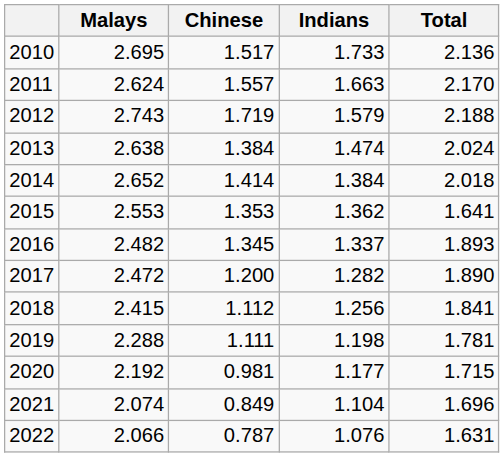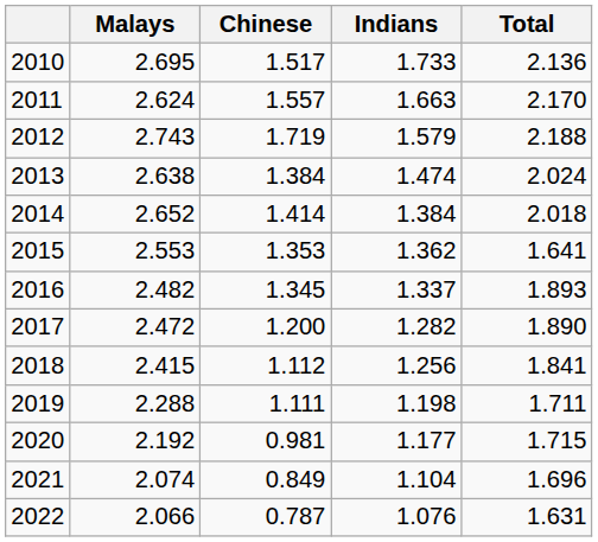2019 | Total: 1.781 -> 1.711
